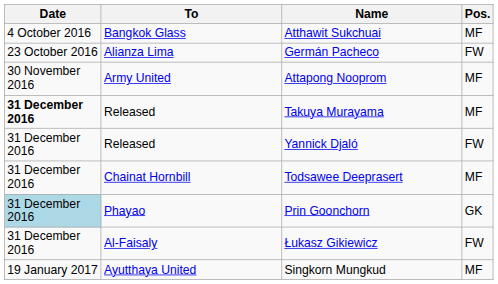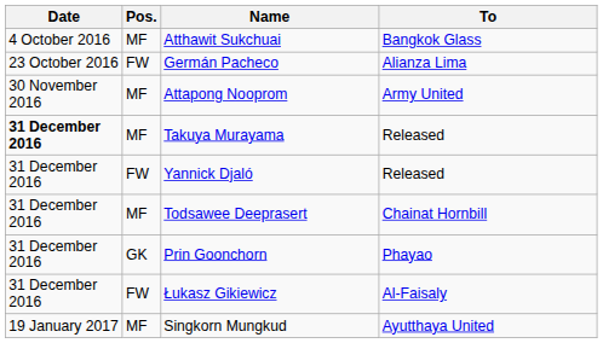columns swapped: Pos. <-> To
Prin Goonchorn | Date: lightblue background -> no background
